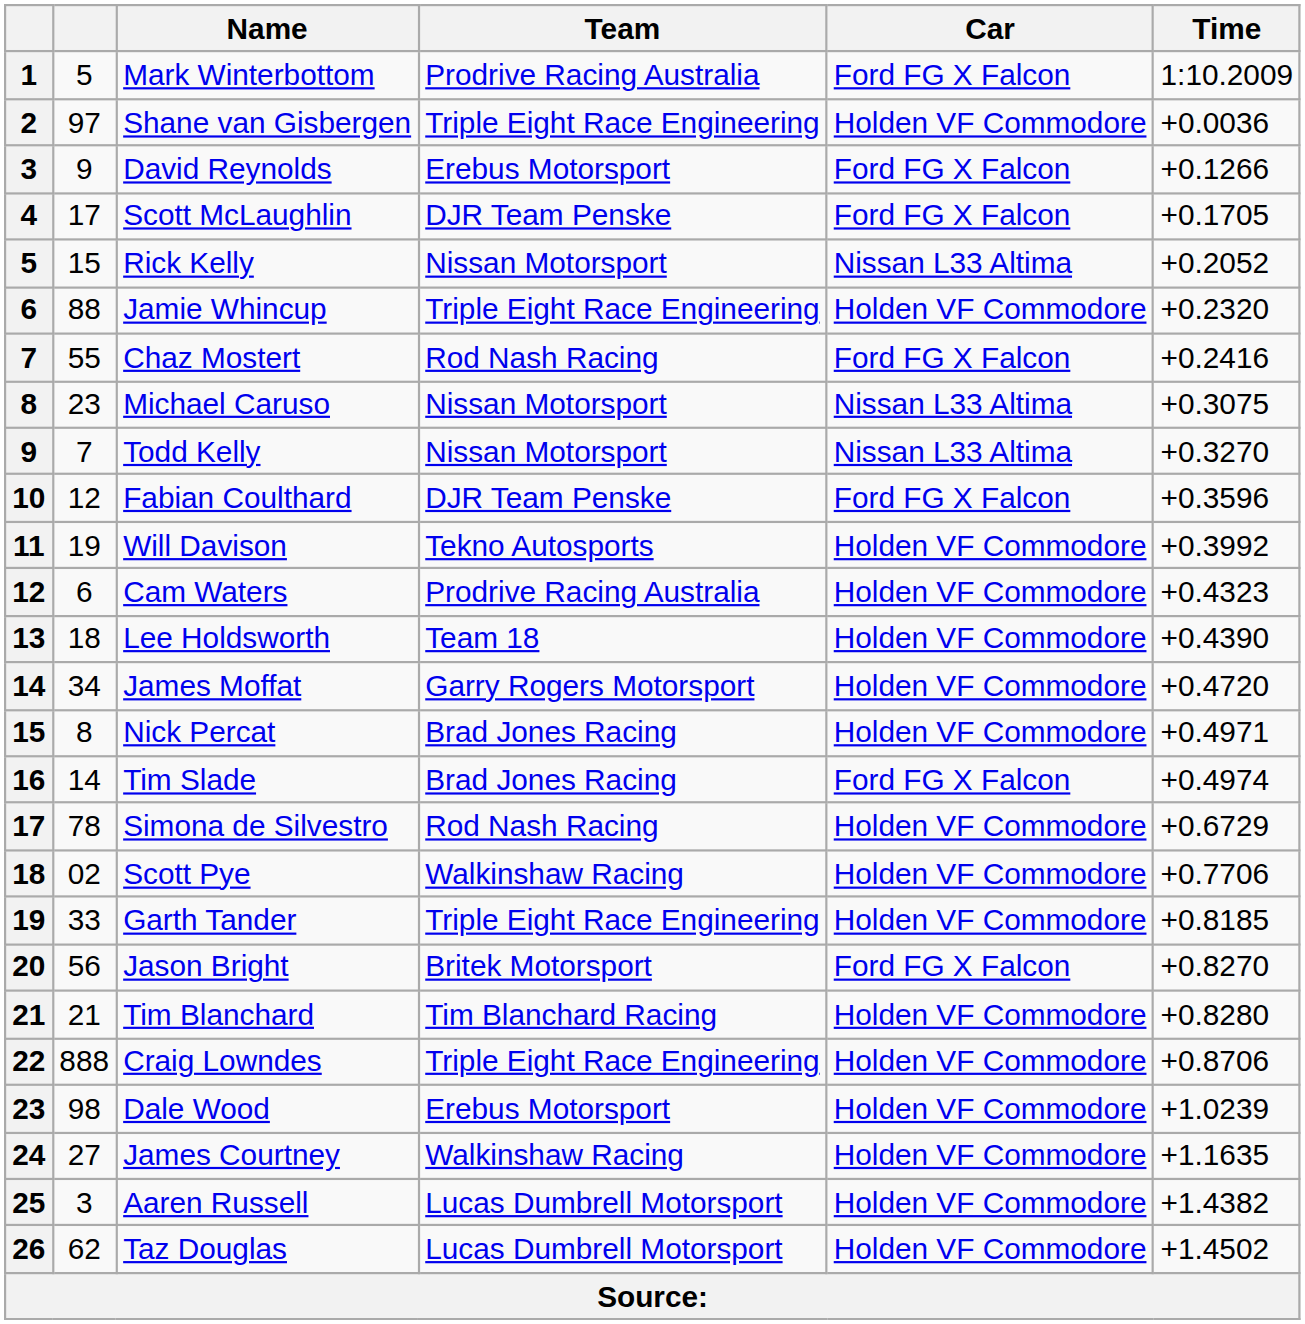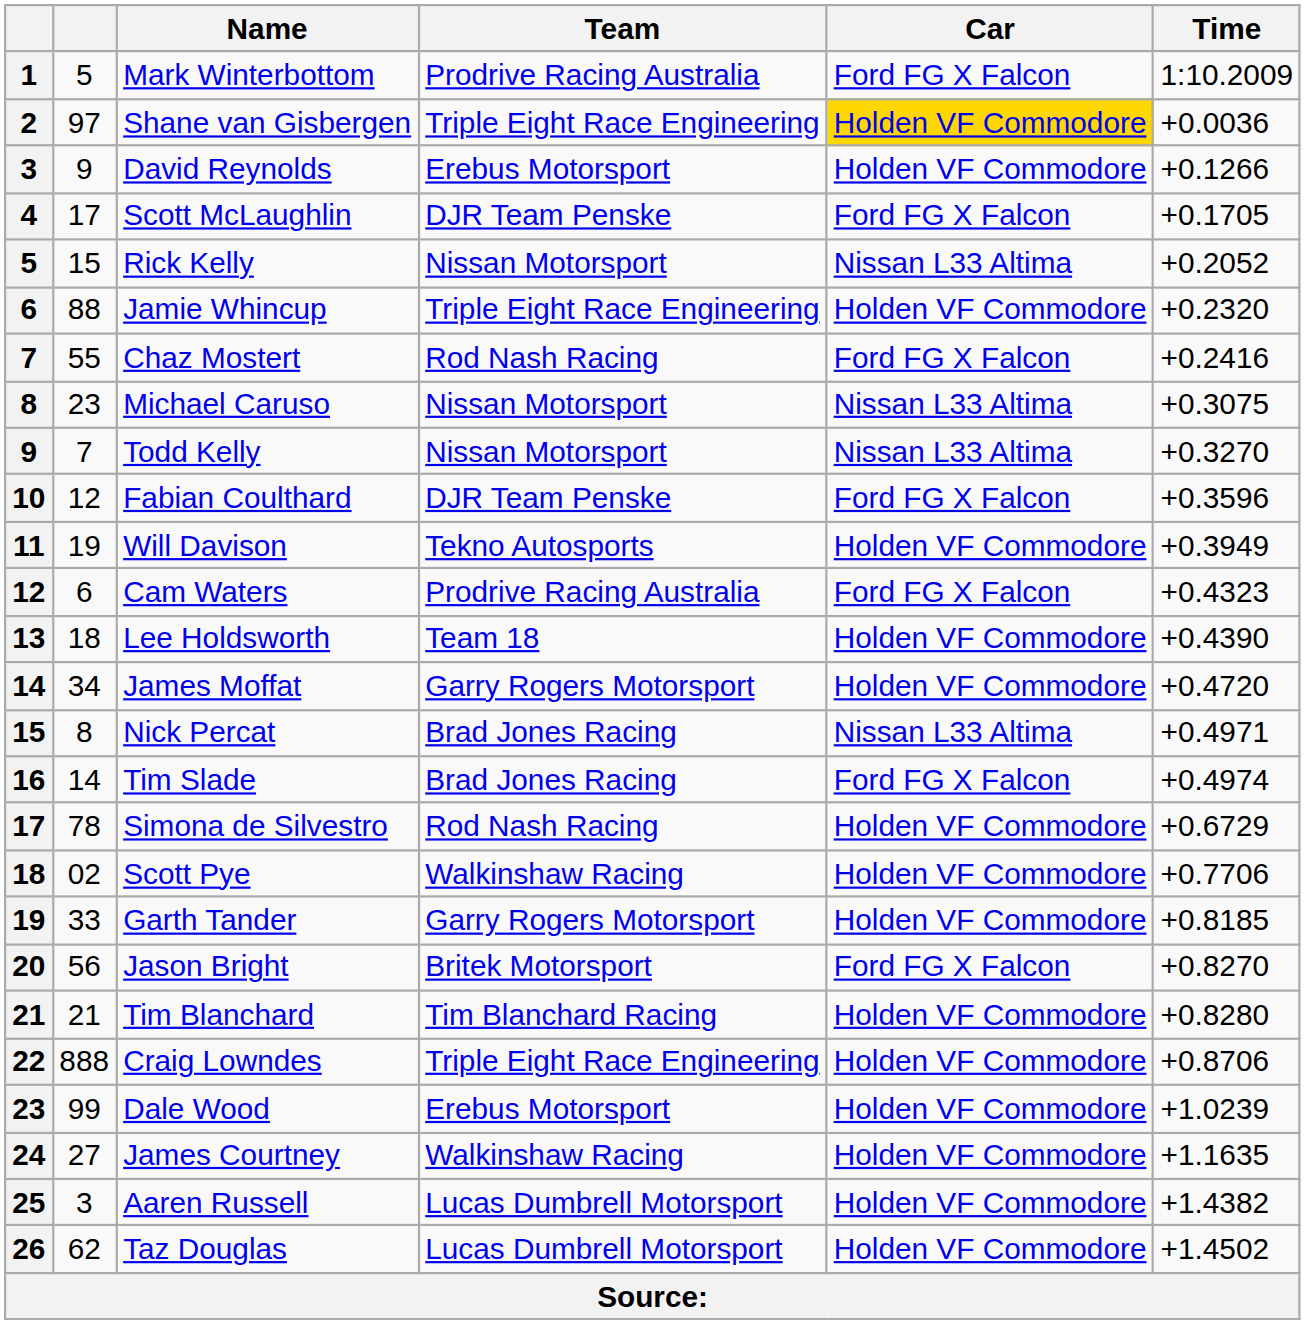Shane van Gisbergen | Car: no background -> gold background
David Reynolds | Car: Ford FG X Falcon -> Holden VF Commodore
Will Davison | Time: +0.3992 -> +0.3949
Cam Waters | Car: Holden VF Commodore -> Ford FG X Falcon
Nick Percat | Car: Holden VF Commodore -> Nissan L33 Altima
Garth Tander | Team: Triple Eight Race Engineering -> Garry Rogers Motorsport
Dale Wood | column 2: 98 -> 99
